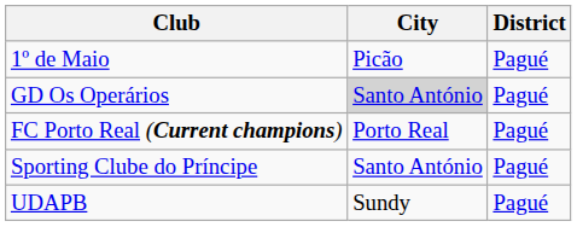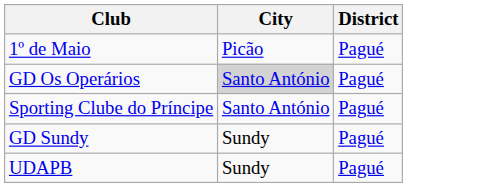- row: FC Porto Real (Current champions) | Porto Real | Pagué
+ row: GD Sundy | Sundy | Pagué
